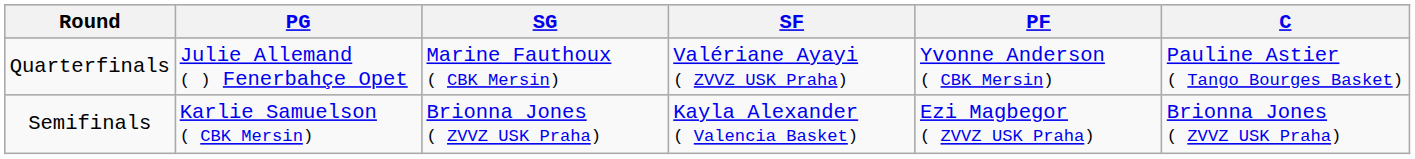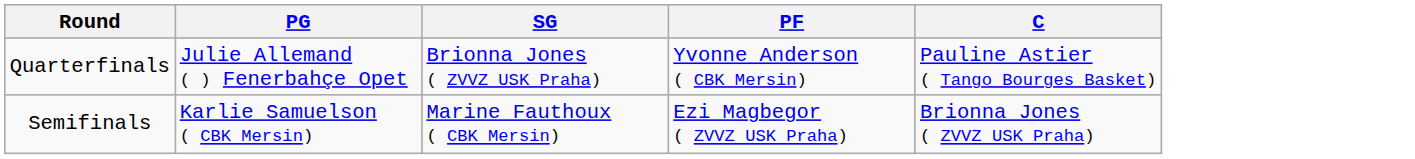- column: SF | Valériane Ayayi ( ZVVZ USK Praha) | Kayla Alexander ( Valencia Basket)
Quarterfinals | SG: Marine Fauthoux ( CBK Mersin) -> Brionna Jones ( ZVVZ USK Praha)
Semifinals | SG: Brionna Jones ( ZVVZ USK Praha) -> Marine Fauthoux ( CBK Mersin)
